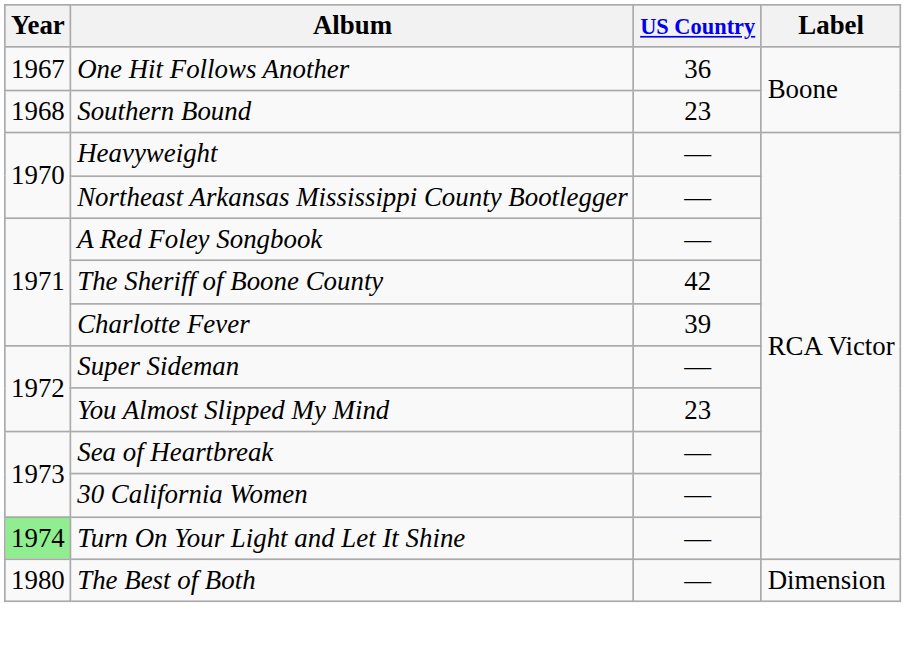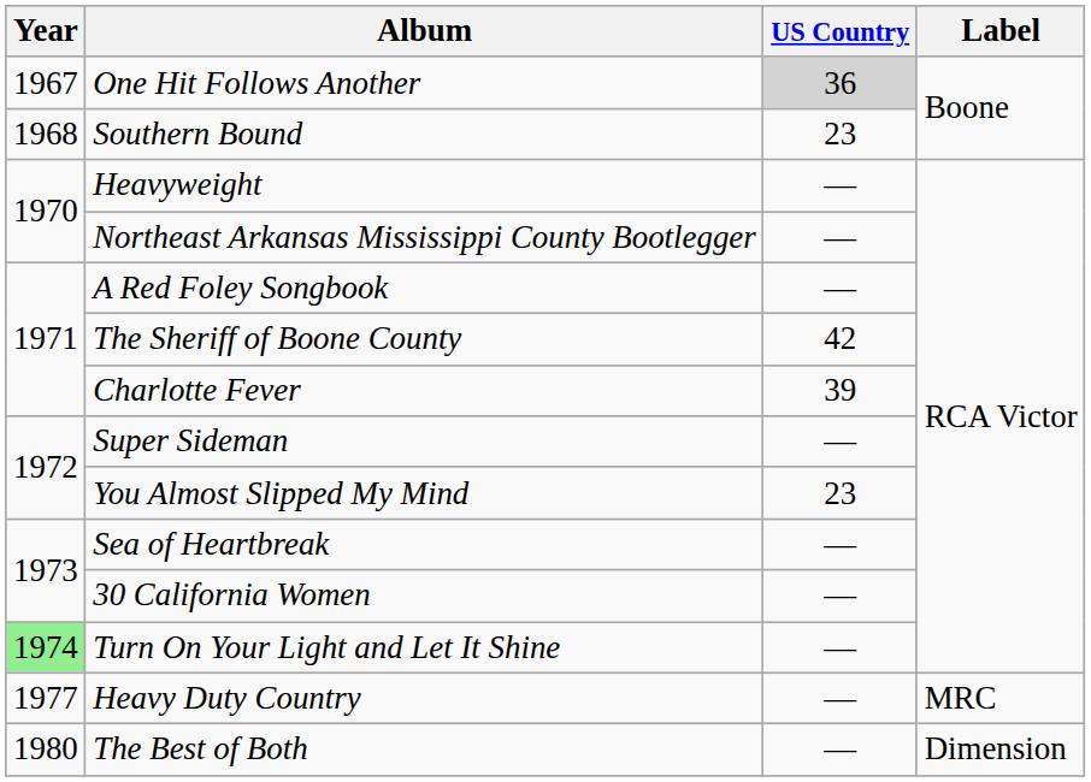One Hit Follows Another | US Country: no background -> lightgrey background
+ row: 1977 | Heavy Duty Country | — | MRC
